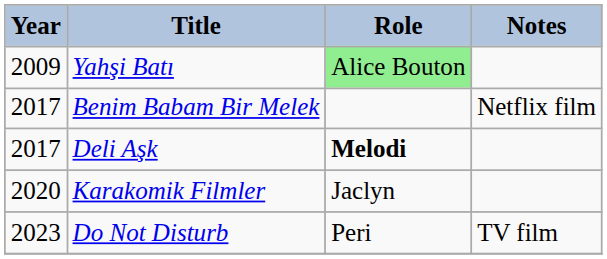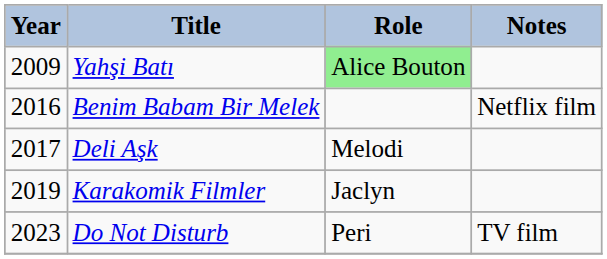Benim Babam Bir Melek | Year: 2017 -> 2016
Deli Aşk | Role: bold -> normal
Karakomik Filmler | Year: 2020 -> 2019
